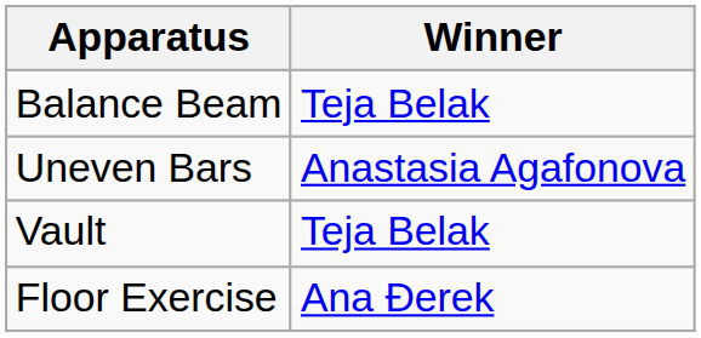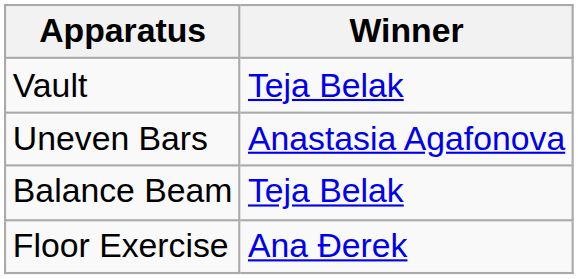rows swapped: Vault <-> Balance Beam
